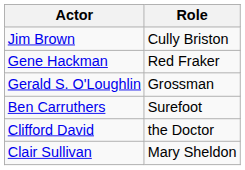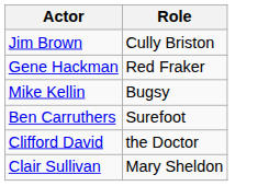+ row: Mike Kellin | Bugsy
- row: Gerald S. O'Loughlin | Grossman
